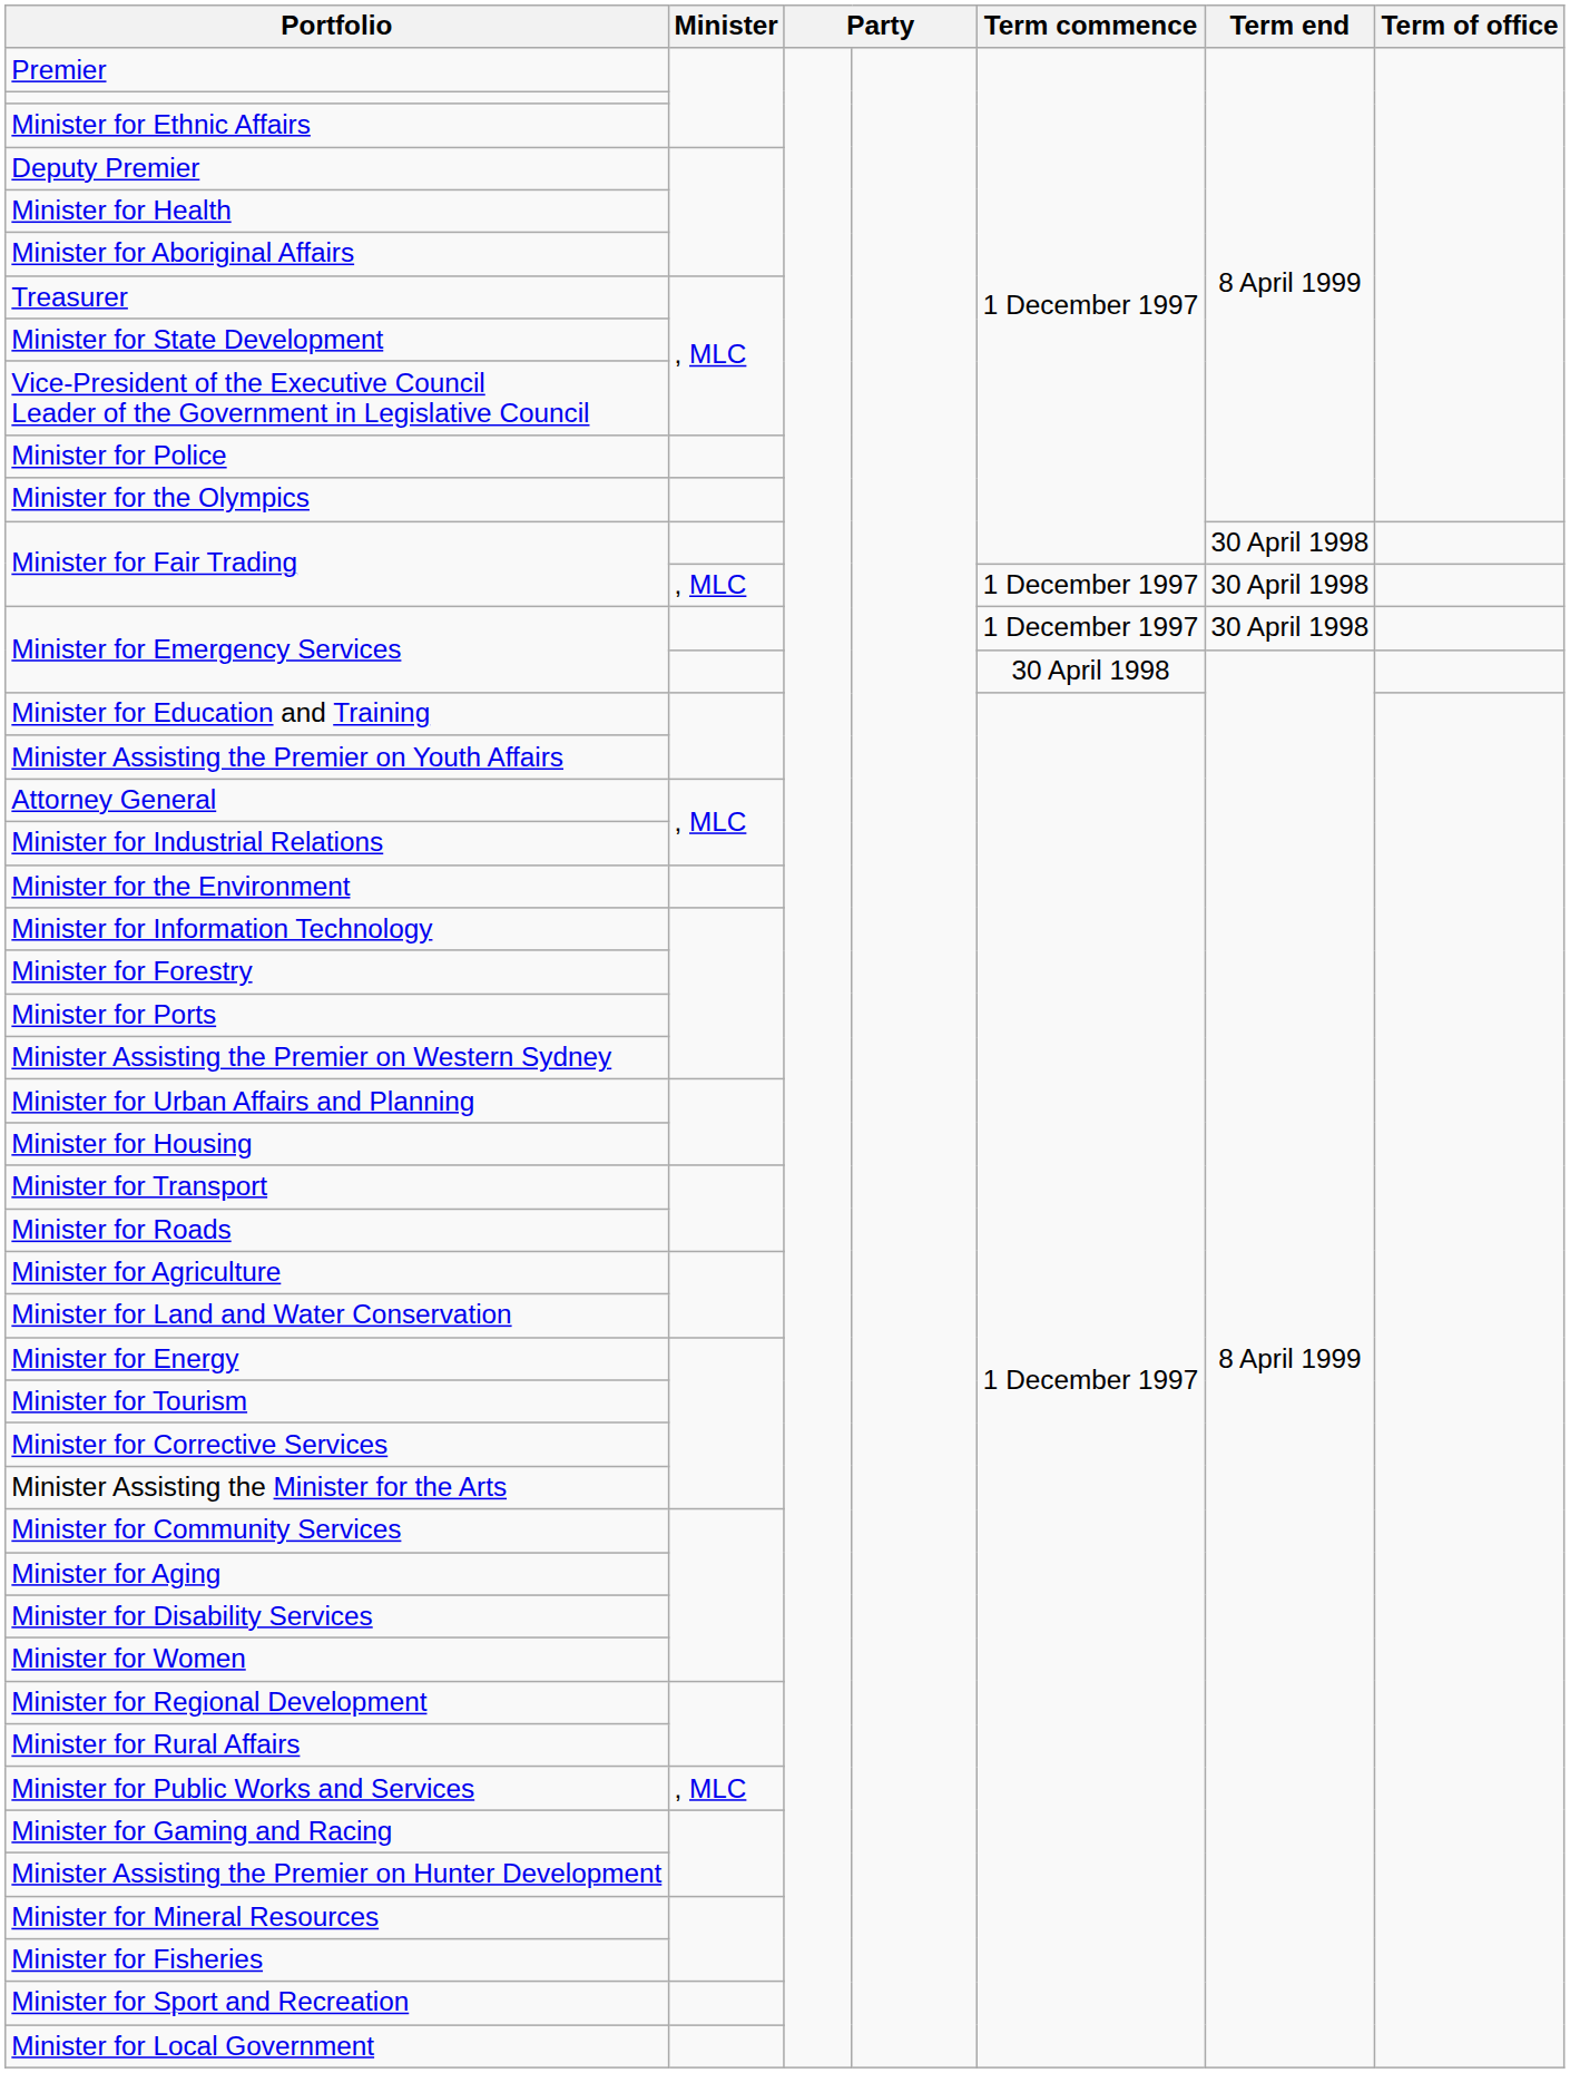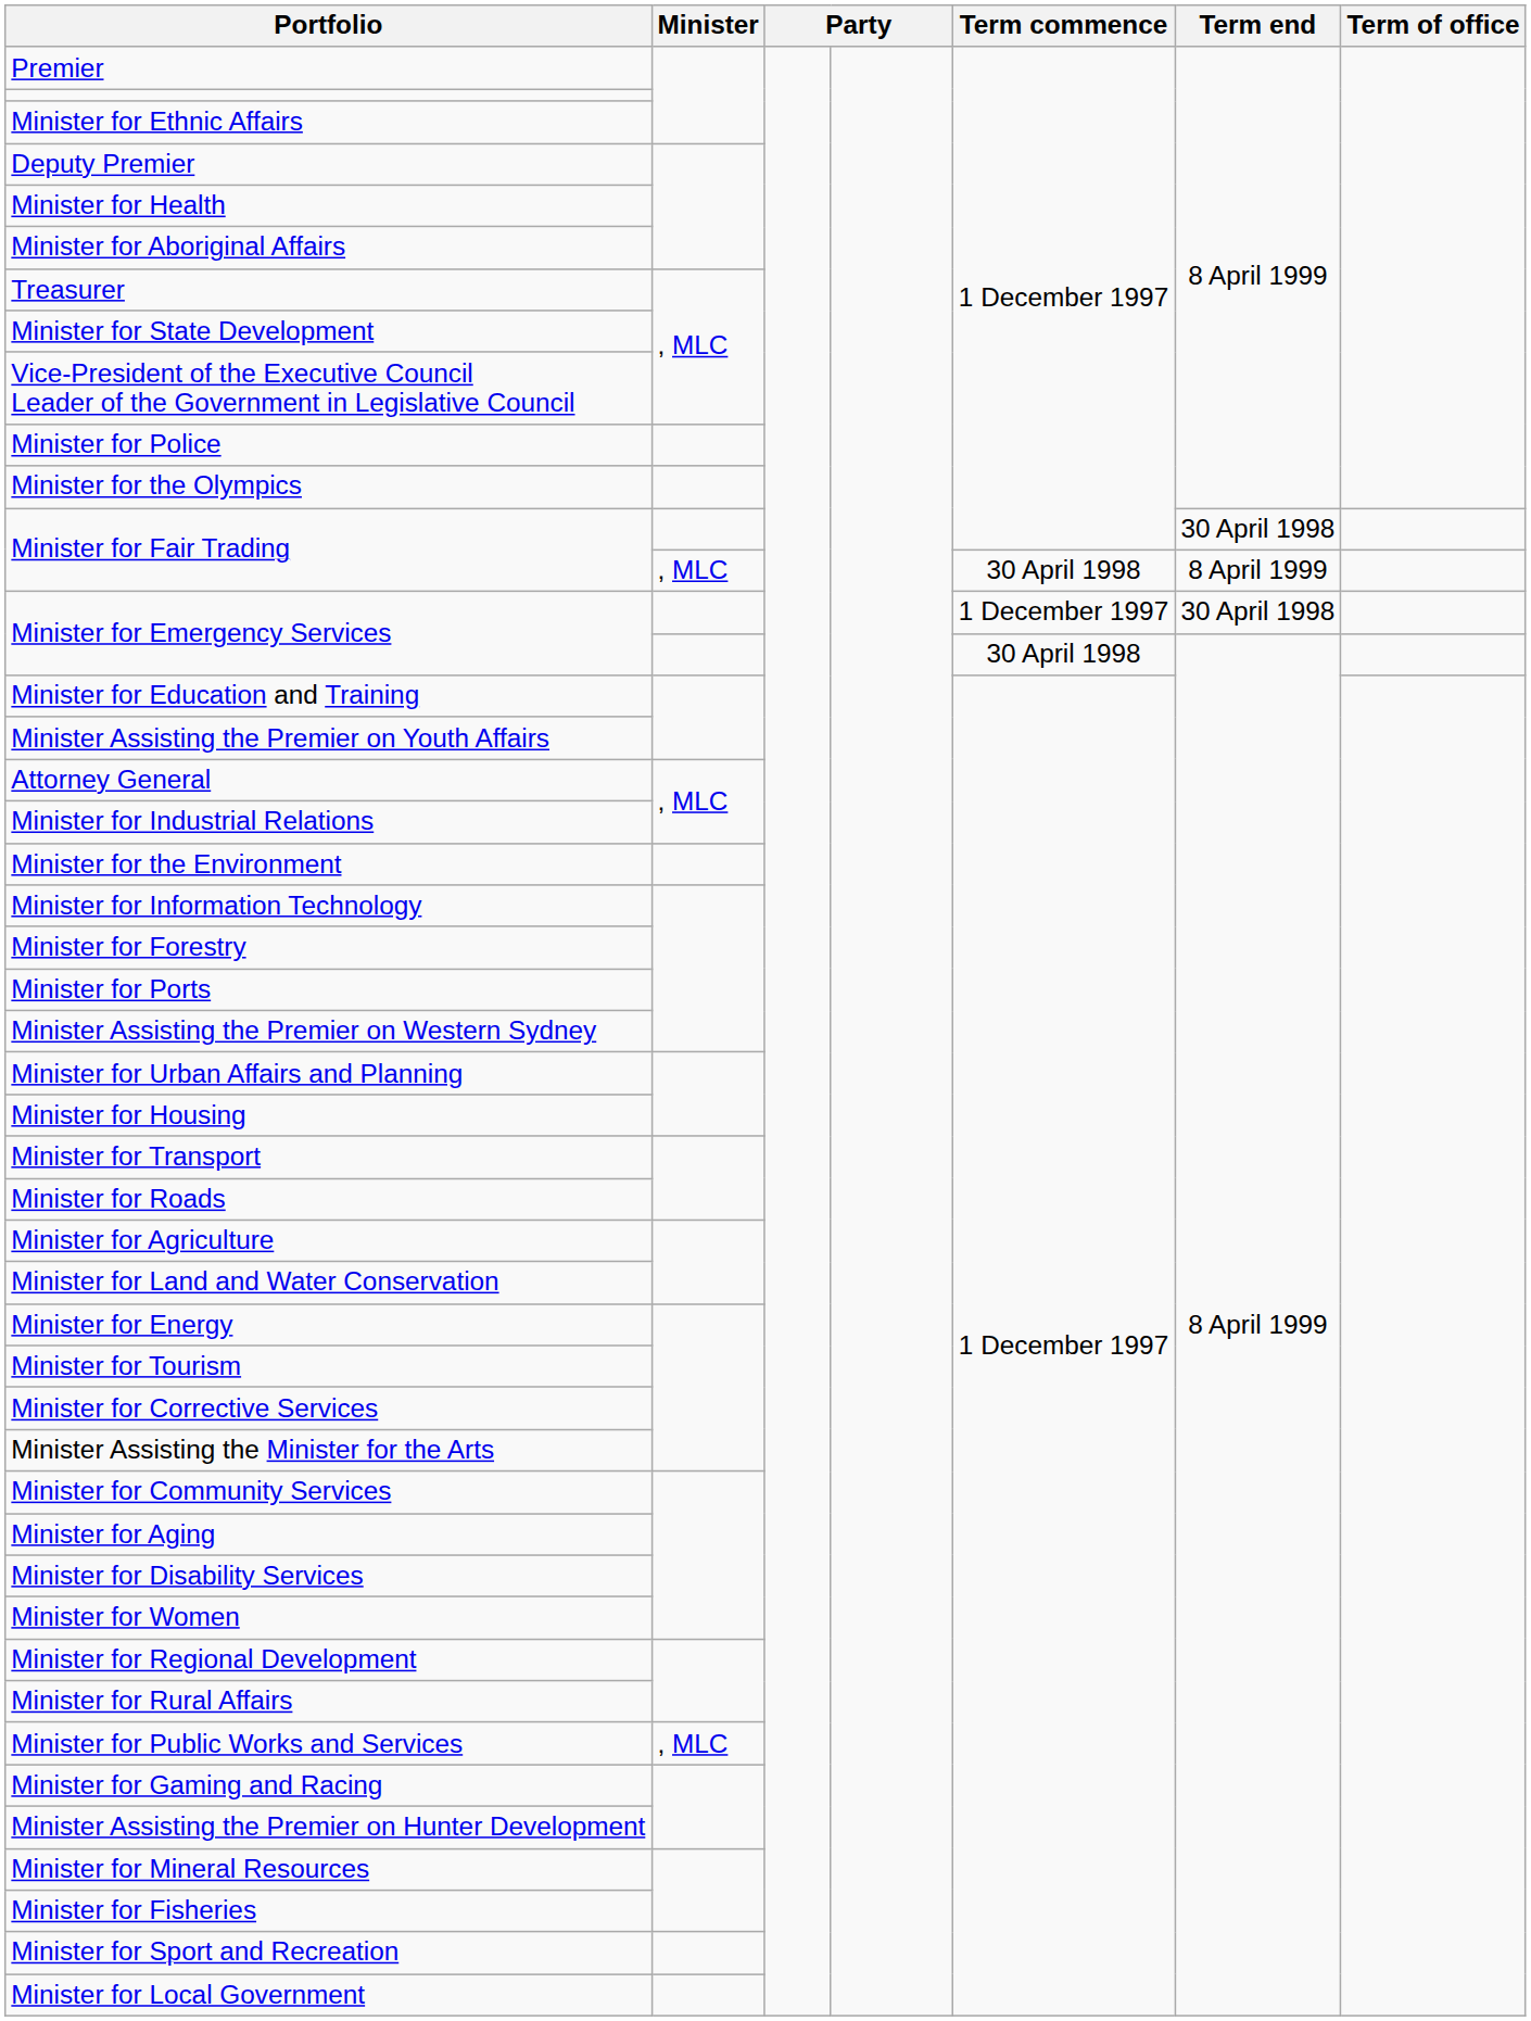Minister for Fair Trading / , MLC | Term commence: 1 December 1997 -> 30 April 1998
Minister for Fair Trading / , MLC | Term end: 30 April 1998 -> 8 April 1999
